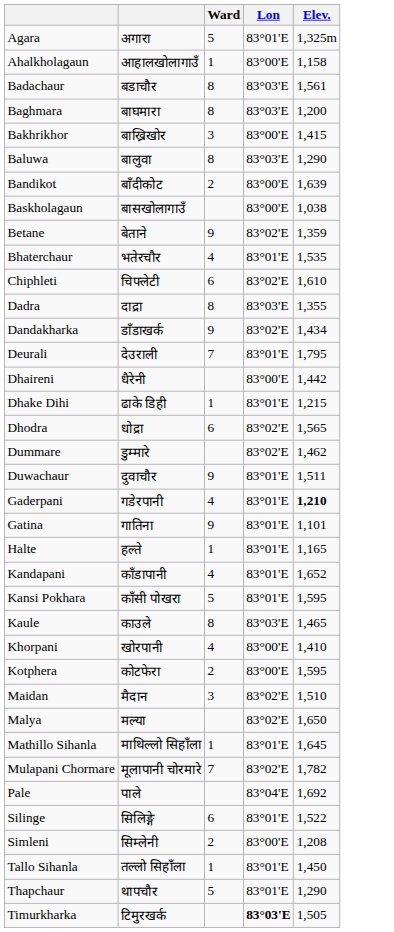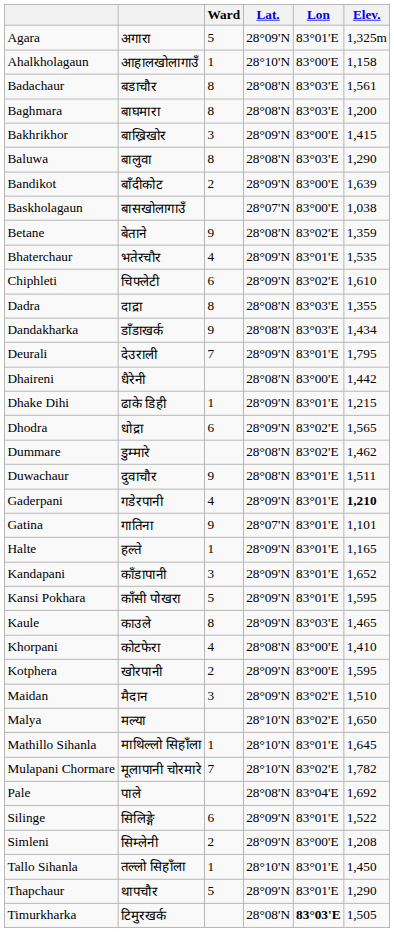+ column: Lat. | 28°09'N | 28°10'N | 28°08'N | 28°08'N | 28°09'N | 28°08'N | 28°09'N | 28°07'N | 28°08'N | 28°09'N | 28°09'N | 28°08'N | 28°08'N | 28°09'N | 28°08'N | 28°09'N | 28°09'N | 28°08'N | 28°08'N | 28°09'N | 28°07'N | 28°09'N | 28°09'N | 28°09'N | 28°09'N | 28°08'N | 28°09'N | 28°09'N | 28°10'N | 28°10'N | 28°10'N | 28°08'N | 28°09'N | 28°09'N | 28°10'N | 28°09'N | 28°08'N
Dandakharka | Lon: 83°02'E -> 83°03'E
Kandapani | Ward: 4 -> 3
Khorpani | column 2: खोरपानी -> कोटफेरा
Kotphera | column 2: कोटफेरा -> खोरपानी
